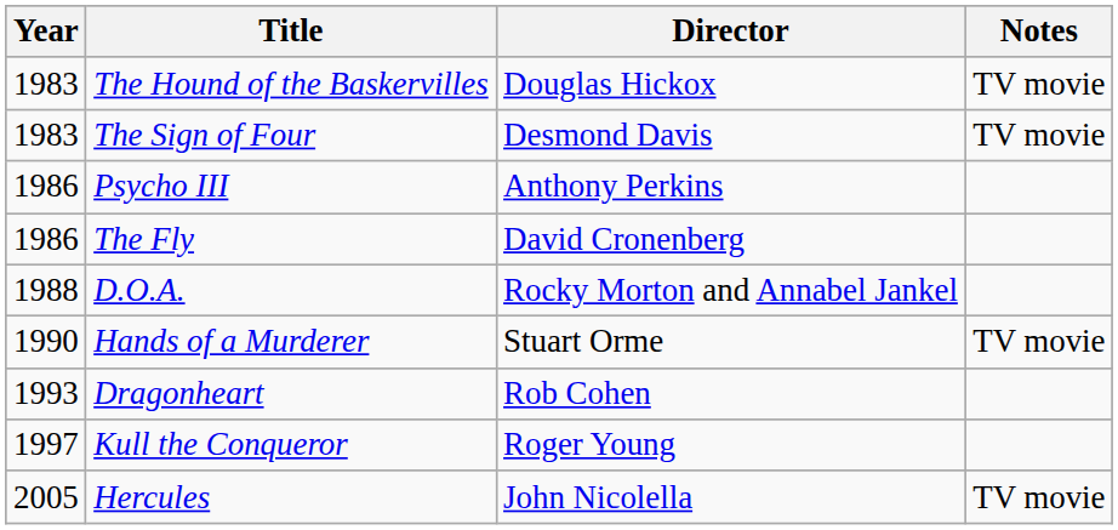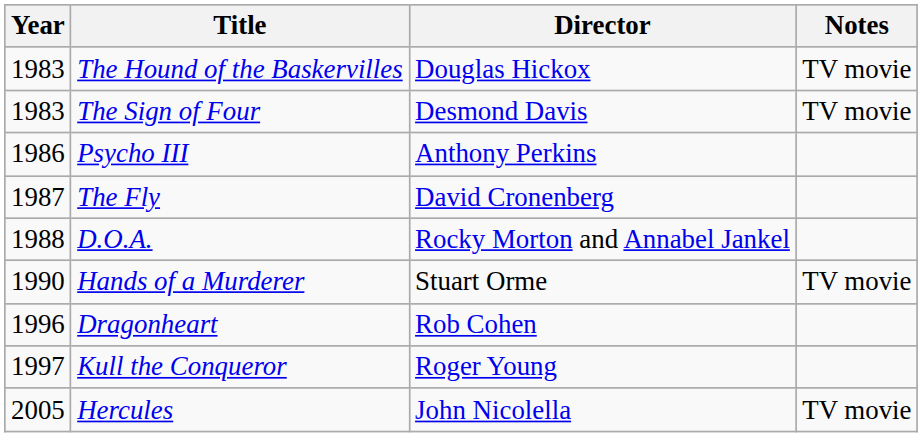The Fly | Year: 1986 -> 1987
Dragonheart | Year: 1993 -> 1996
